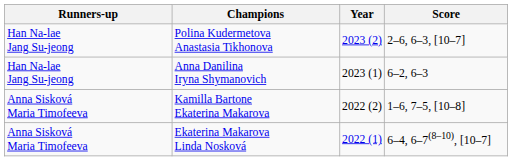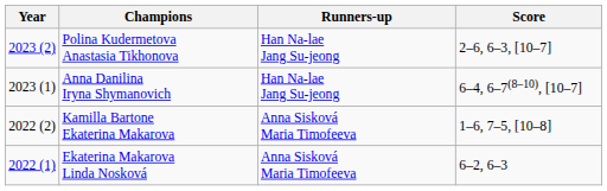columns swapped: Year <-> Runners-up
Anna Danilina Iryna Shymanovich | Score: 6–2, 6–3 -> 6–4, 6–7(8–10), [10–7]
Ekaterina Makarova Linda Nosková | Score: 6–4, 6–7(8–10), [10–7] -> 6–2, 6–3
